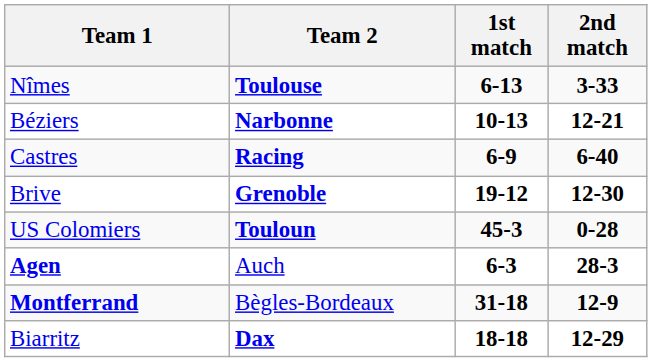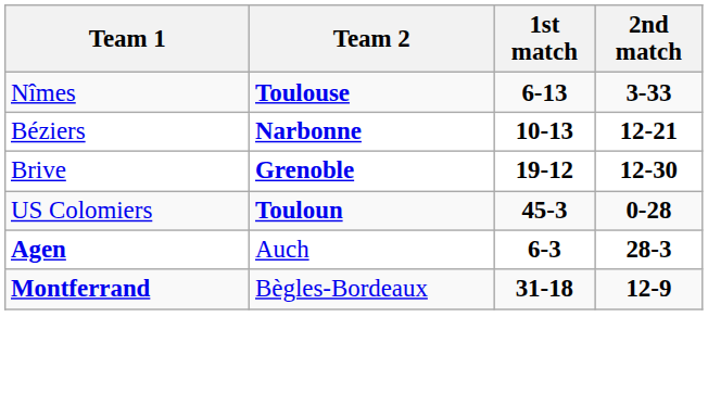- row: Castres | Racing | 6-9 | 6-40
- row: Biarritz | Dax | 18-18 | 12-29
